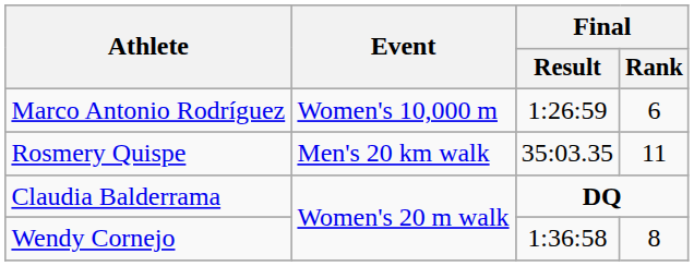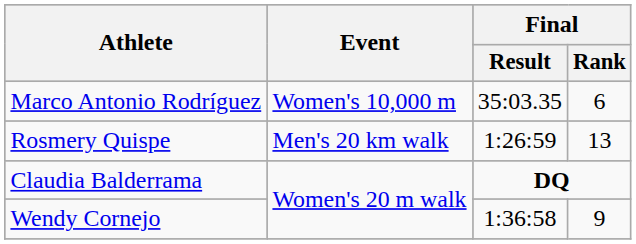Marco Antonio Rodríguez | Final / Result: 1:26:59 -> 35:03.35
Rosmery Quispe | Final / Result: 35:03.35 -> 1:26:59
Rosmery Quispe | Final / Rank: 11 -> 13
Wendy Cornejo | Final / Rank: 8 -> 9
